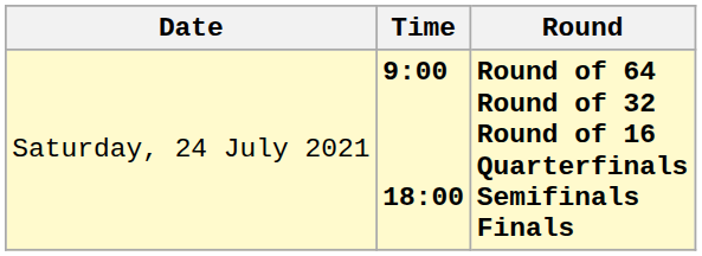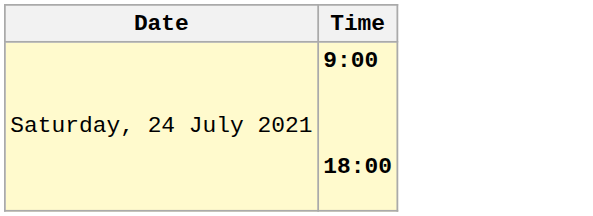- column: Round | Round of 64 Round of 32 Round of 16 Quarterfinals Semifinals Finals
